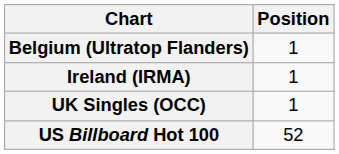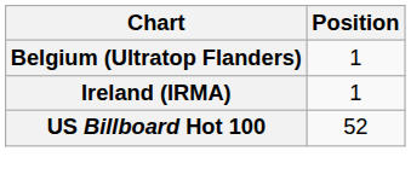- row: UK Singles (OCC) | 1
